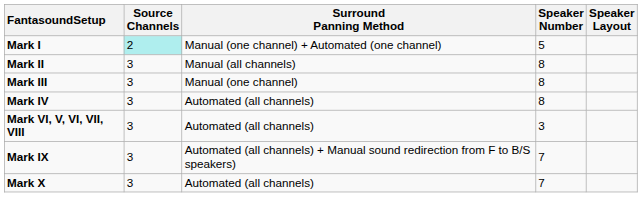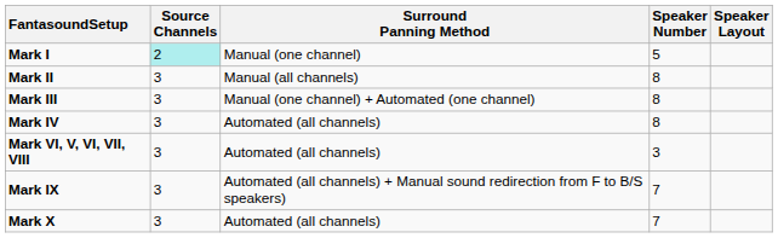Mark I | Surround Panning Method: Manual (one channel) + Automated (one channel) -> Manual (one channel)
Mark III | Surround Panning Method: Manual (one channel) -> Manual (one channel) + Automated (one channel)
